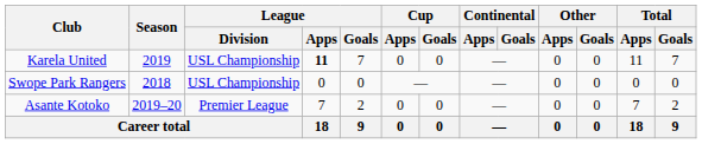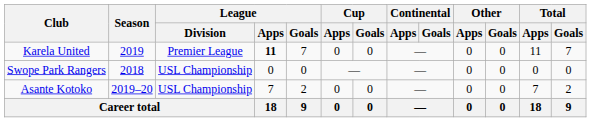Karela United | League / Division: USL Championship -> Premier League
Asante Kotoko | League / Division: Premier League -> USL Championship
